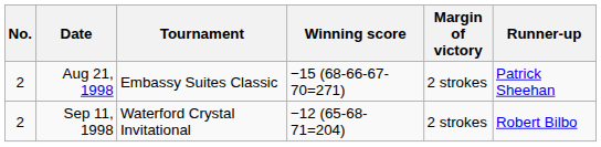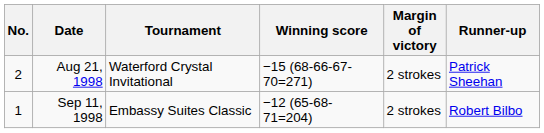Aug 21, 1998 | Tournament: Embassy Suites Classic -> Waterford Crystal Invitational
Sep 11, 1998 | No.: 2 -> 1
Sep 11, 1998 | Tournament: Waterford Crystal Invitational -> Embassy Suites Classic
